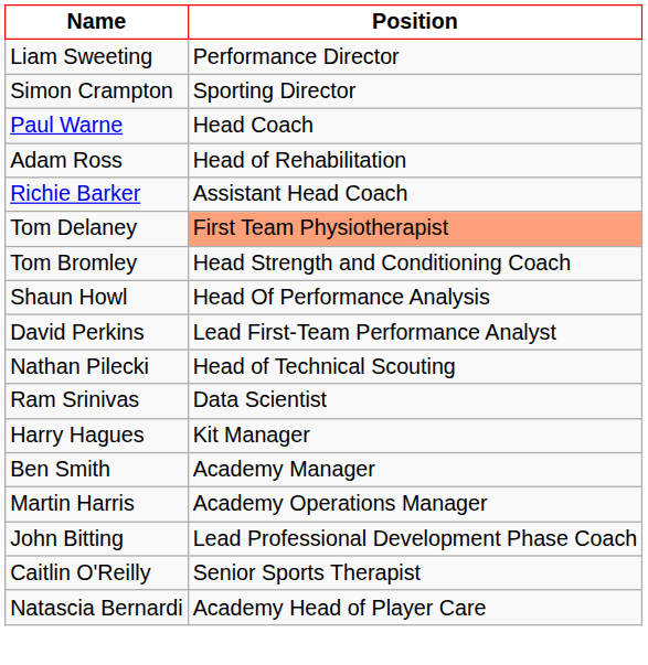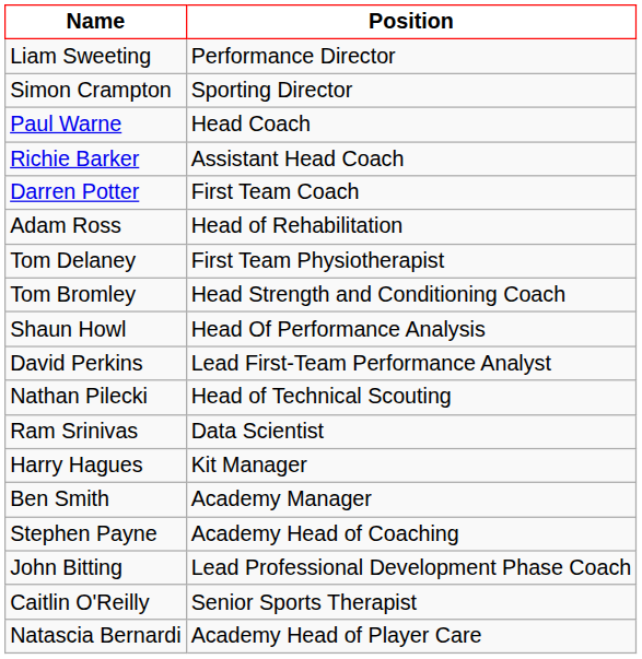rows swapped: Richie Barker <-> Adam Ross
+ row: Darren Potter | First Team Coach
Tom Delaney | Position: lightsalmon background -> no background
- row: Martin Harris | Academy Operations Manager
+ row: Stephen Payne | Academy Head of Coaching
